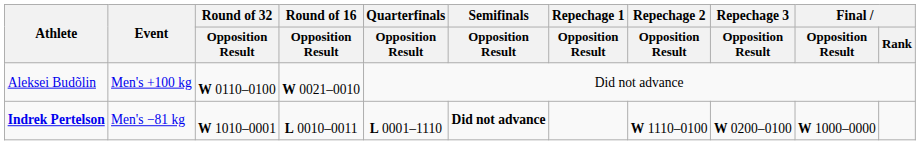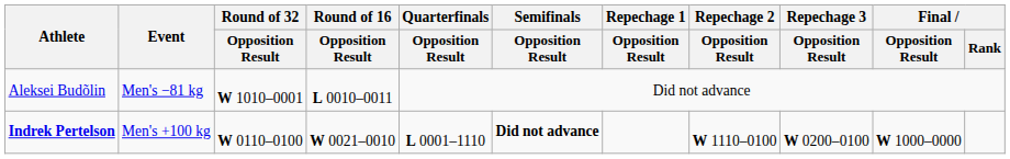Aleksei Budõlin | Event: Men's +100 kg -> Men's −81 kg
Aleksei Budõlin | Round of 32 / Opposition Result: W 0110–0100 -> W 1010–0001
Aleksei Budõlin | Round of 16 / Opposition Result: W 0021–0010 -> L 0010–0011
Indrek Pertelson | Event: Men's −81 kg -> Men's +100 kg
Indrek Pertelson | Round of 32 / Opposition Result: W 1010–0001 -> W 0110–0100
Indrek Pertelson | Round of 16 / Opposition Result: L 0010–0011 -> W 0021–0010
